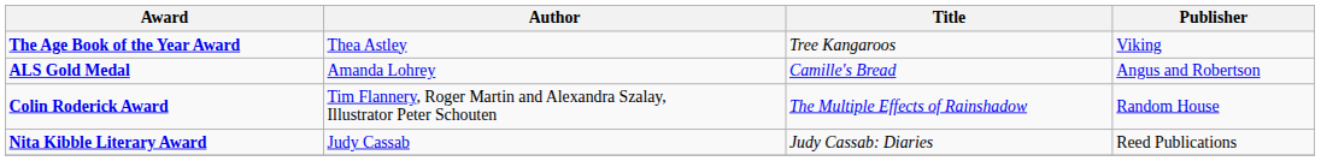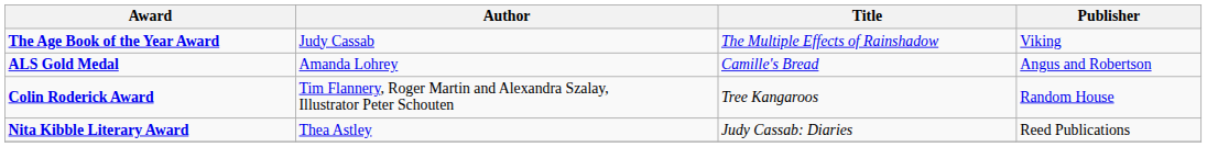The Age Book of the Year Award | Author: Thea Astley -> Judy Cassab
The Age Book of the Year Award | Title: Tree Kangaroos -> The Multiple Effects of Rainshadow
Colin Roderick Award | Title: The Multiple Effects of Rainshadow -> Tree Kangaroos
Nita Kibble Literary Award | Author: Judy Cassab -> Thea Astley
